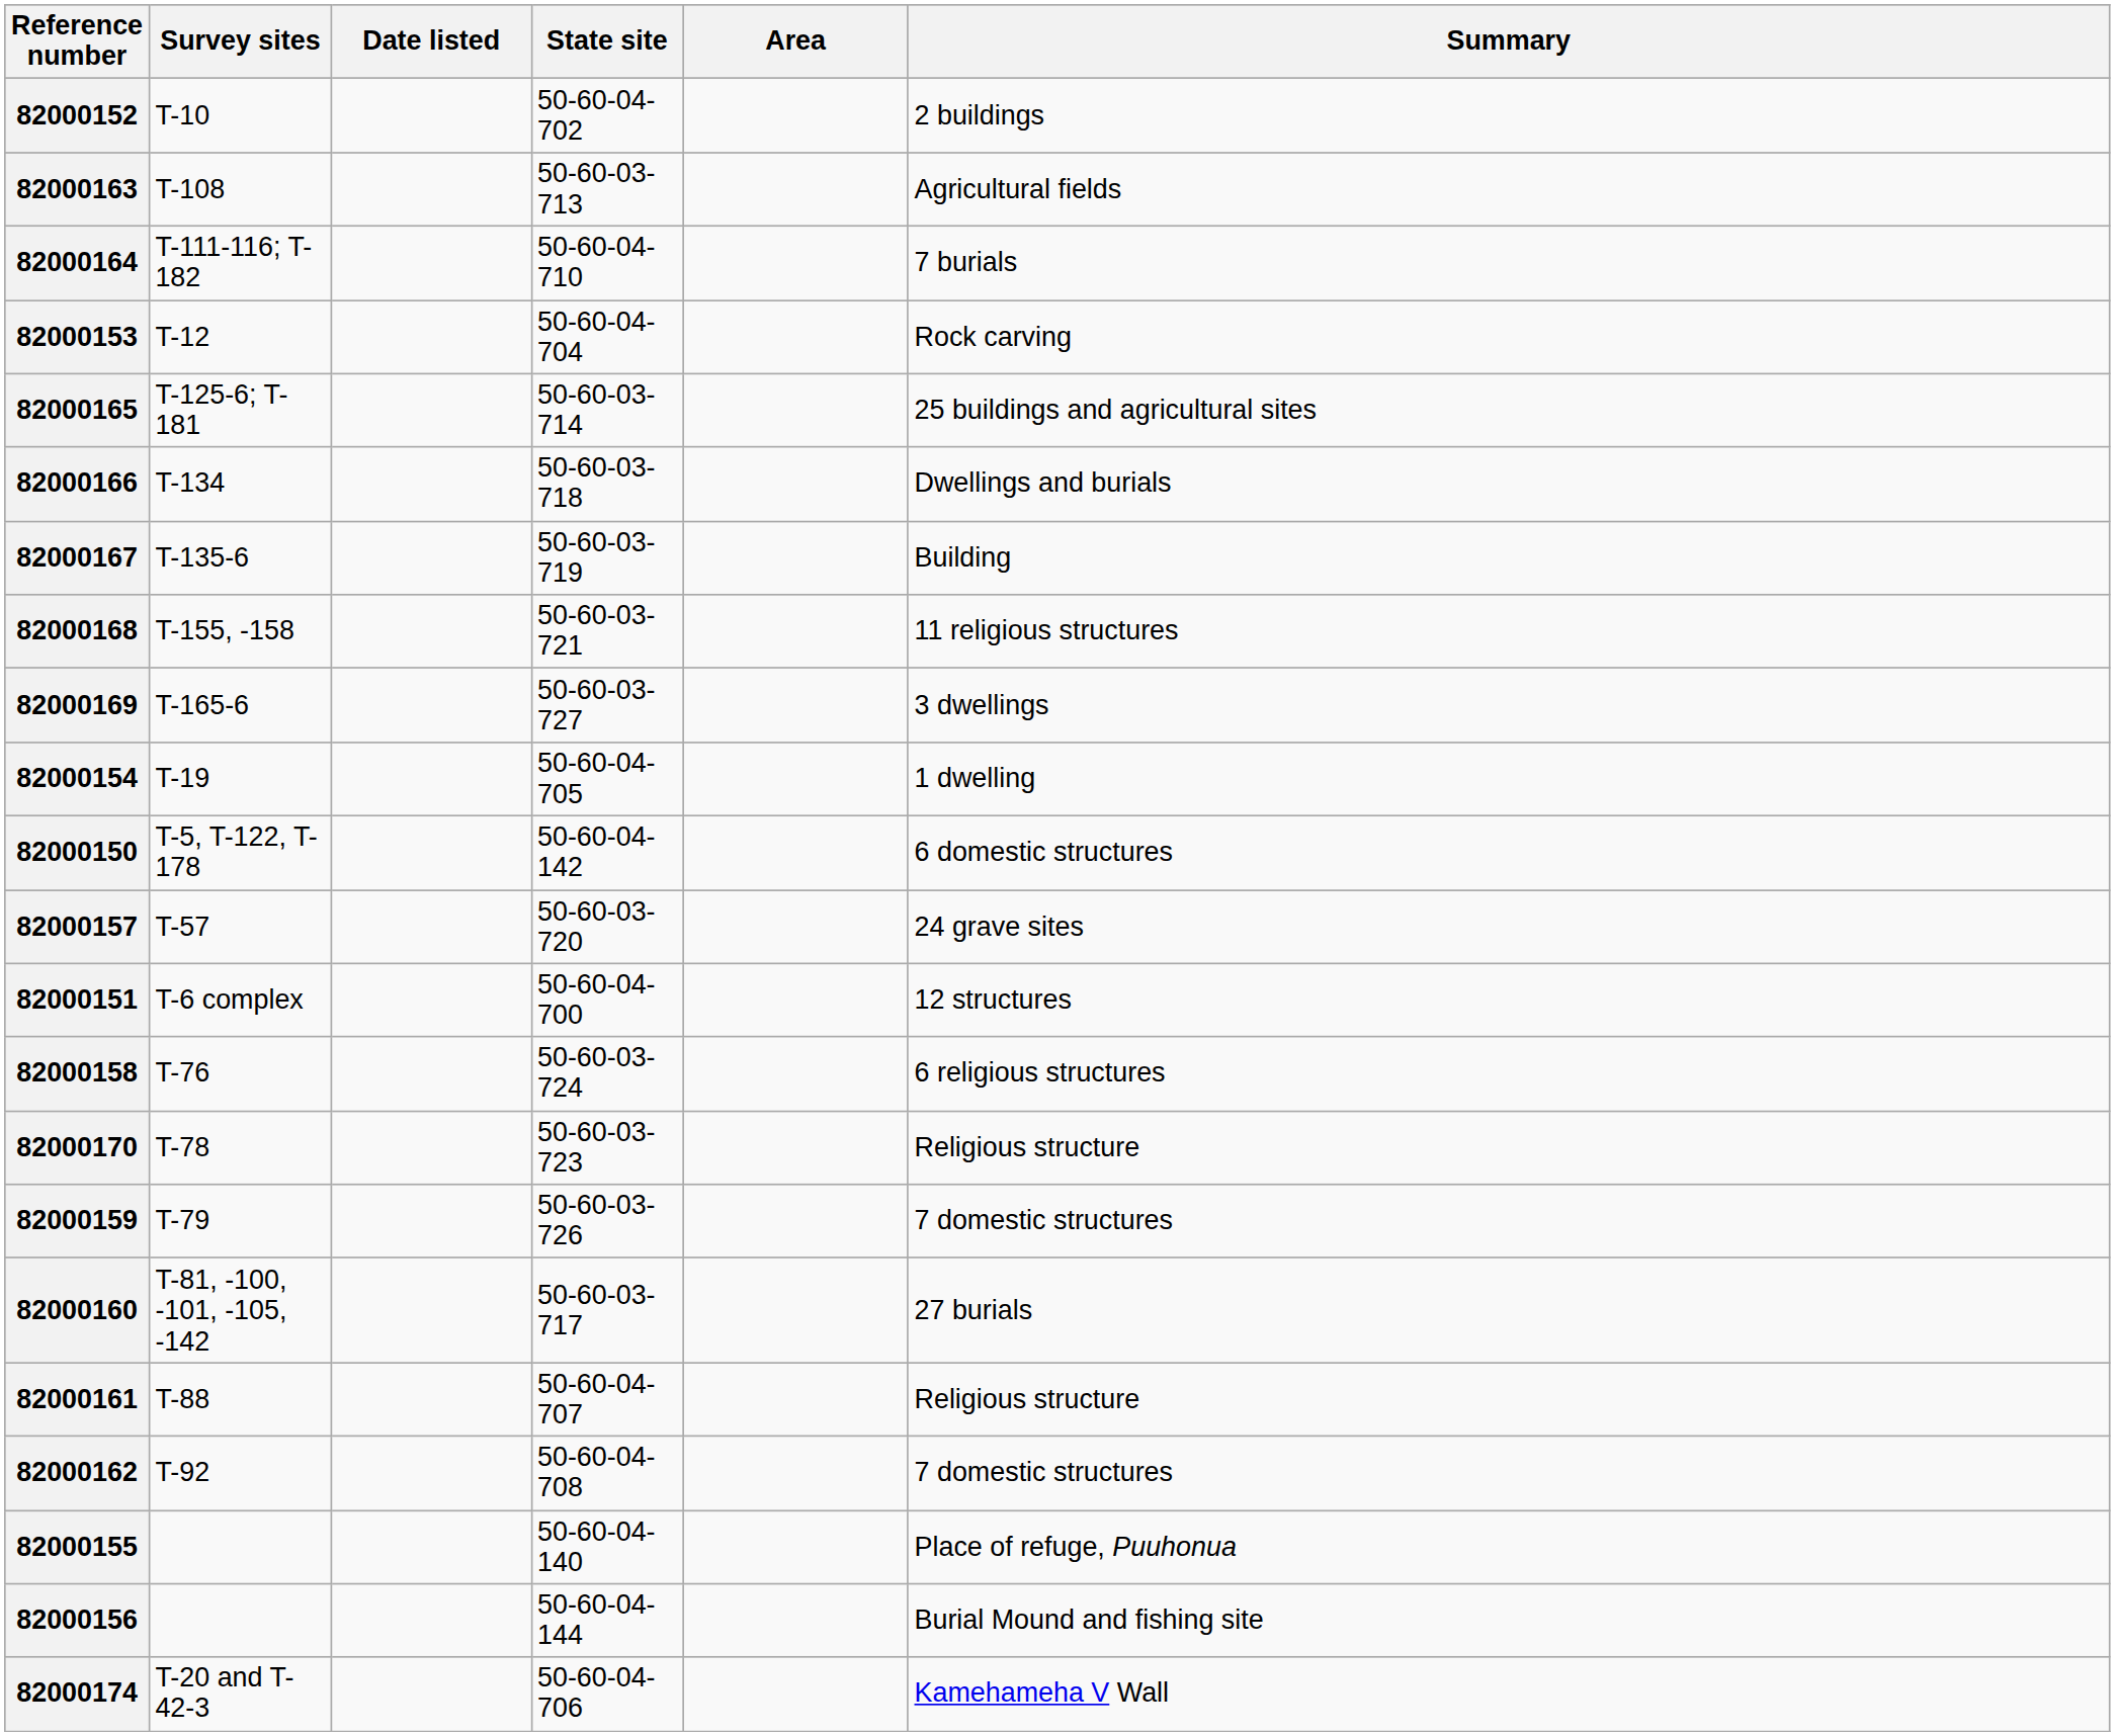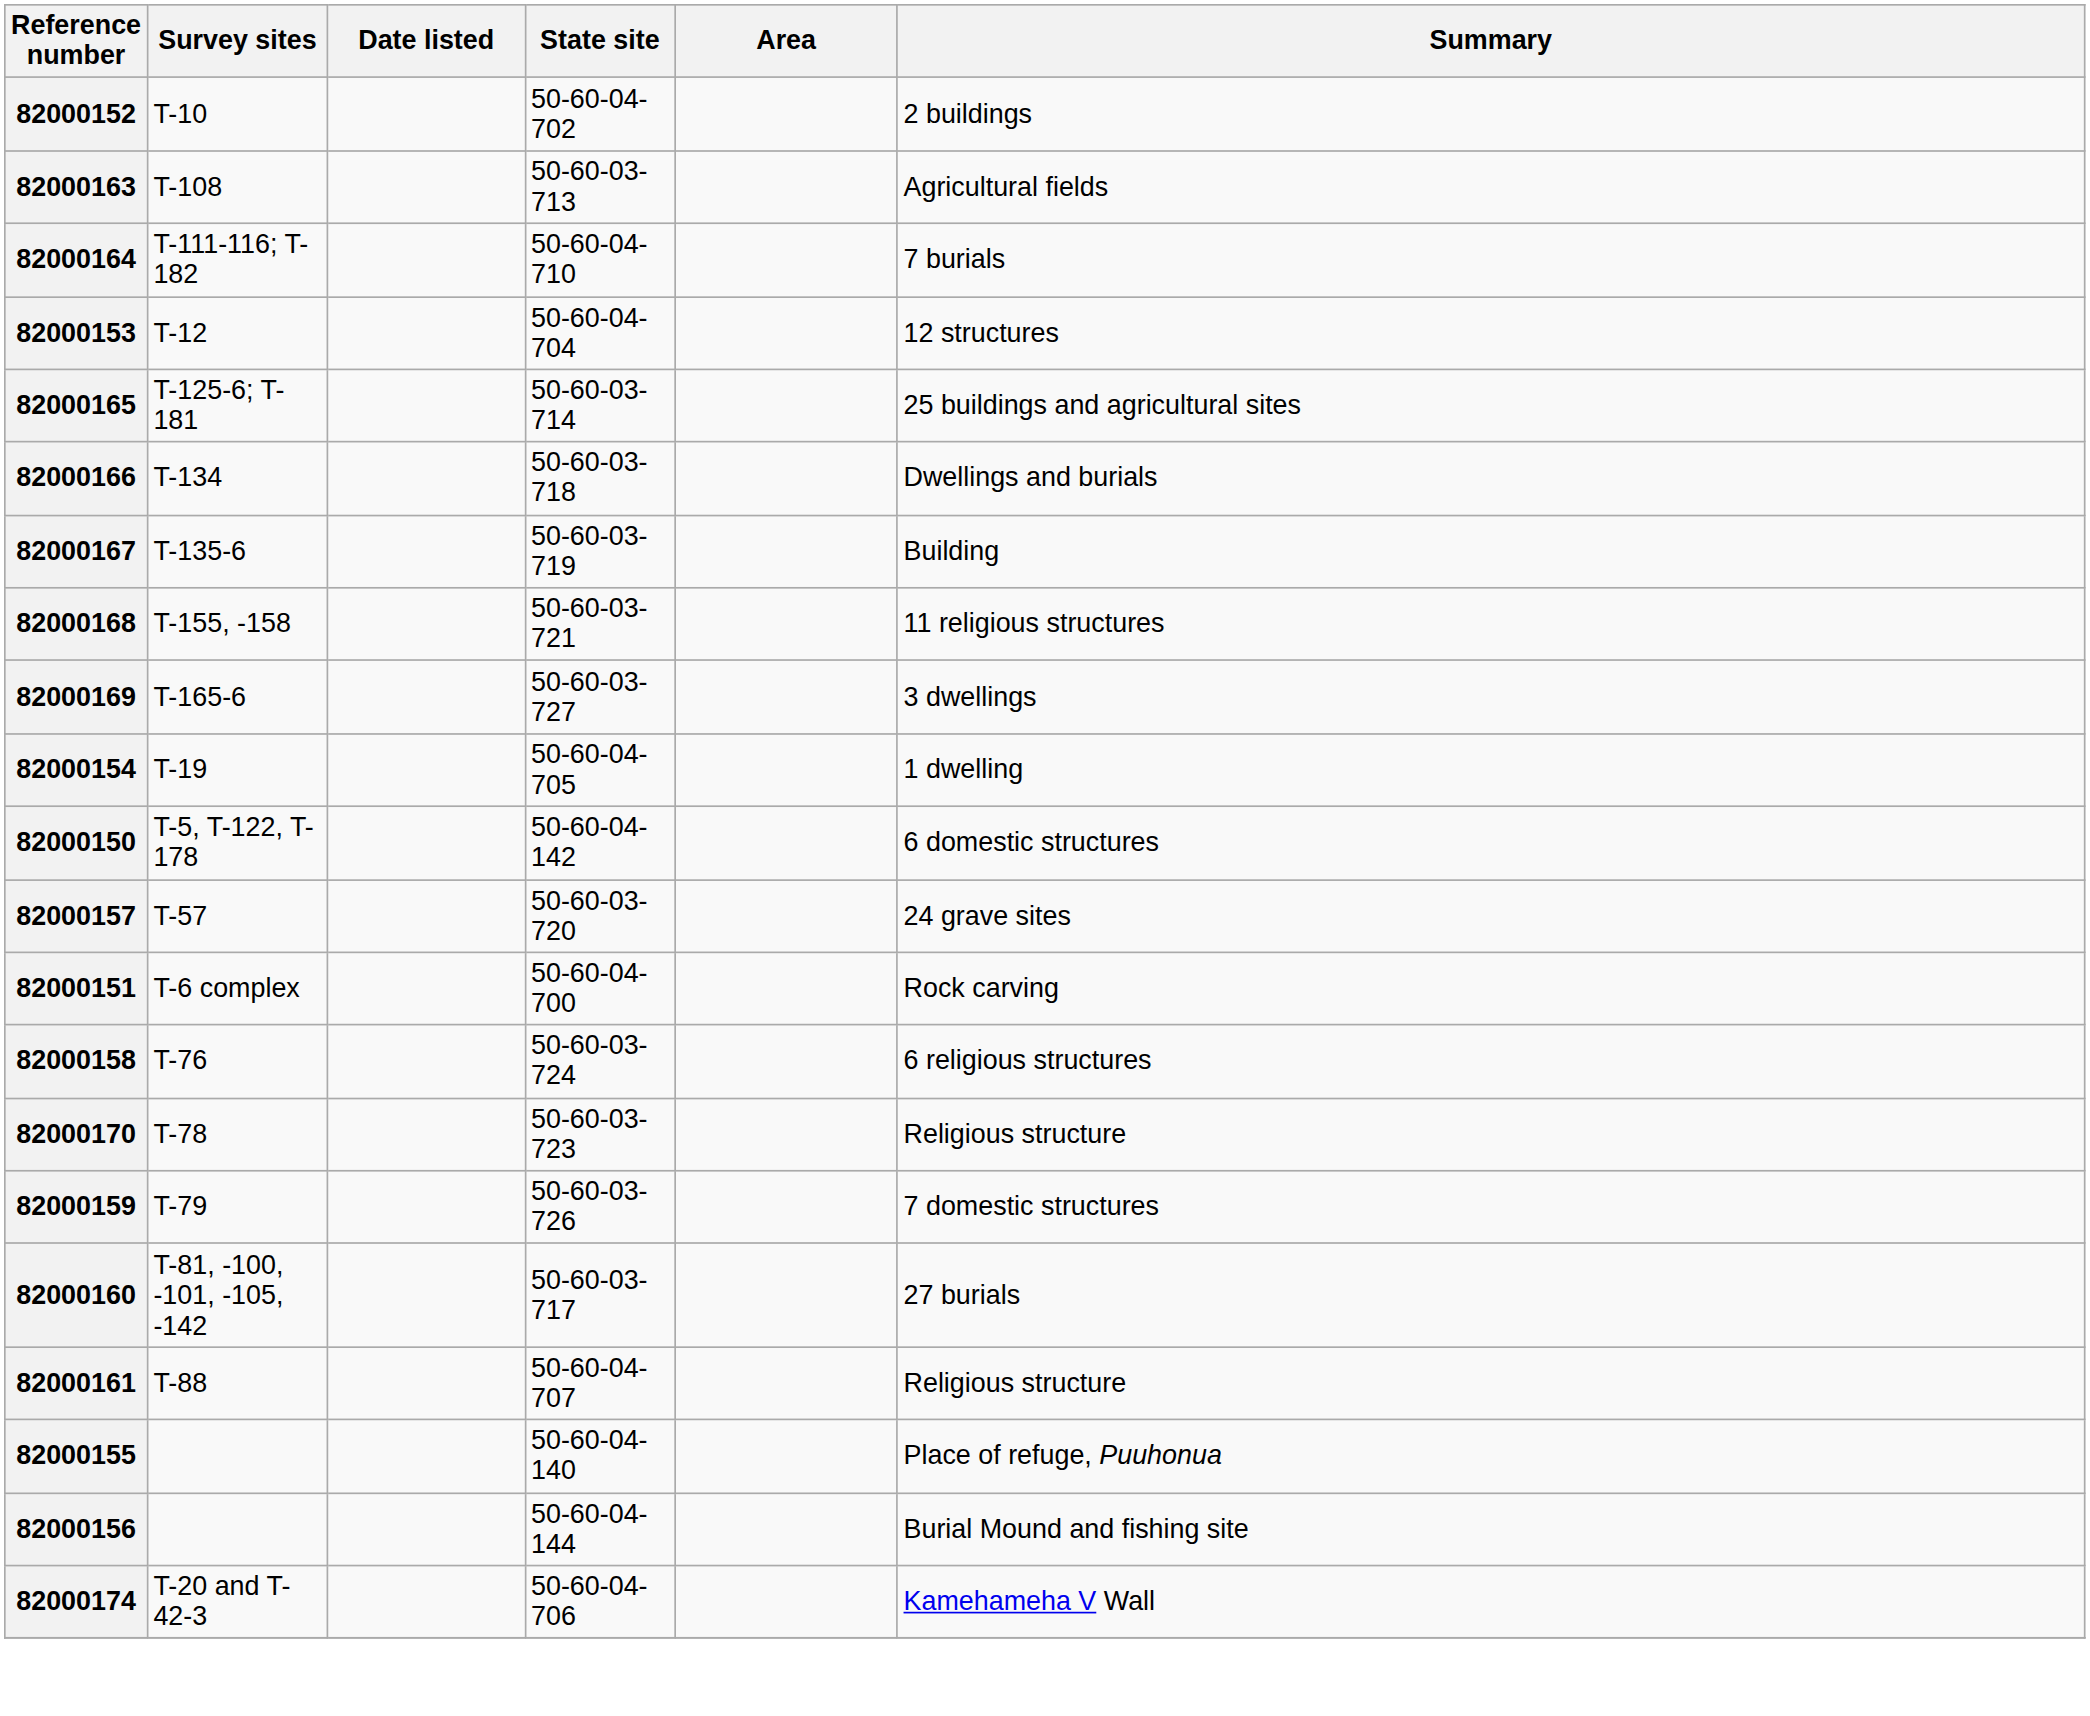82000153 | Summary: Rock carving -> 12 structures
82000151 | Summary: 12 structures -> Rock carving
- row: 82000162 | T-92 | 50-60-04-708 | 7 domestic structures
